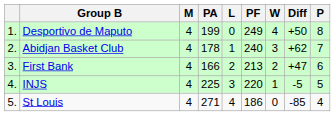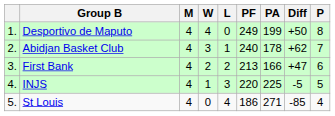columns swapped: W <-> PA
